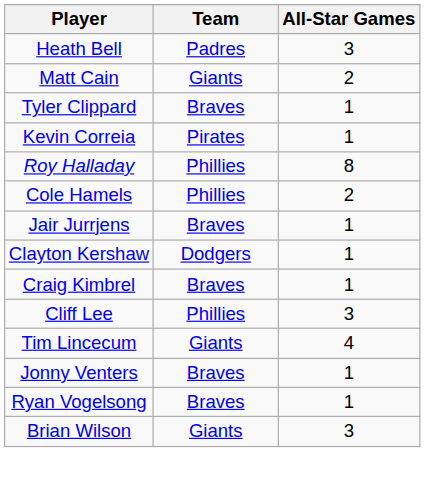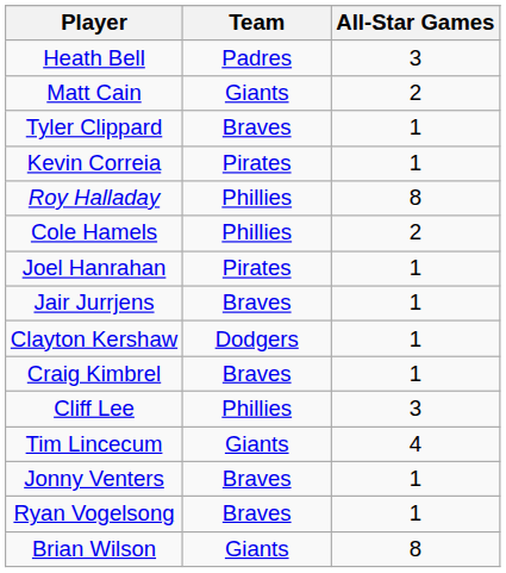+ row: Joel Hanrahan | Pirates | 1
Brian Wilson | All-Star Games: 3 -> 8
